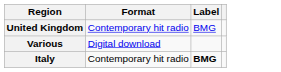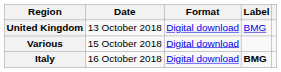+ column: Date | 13 October 2018 | 15 October 2018 | 16 October 2018
United Kingdom | Format: Contemporary hit radio -> Digital download
Italy | Format: Contemporary hit radio -> Digital download
